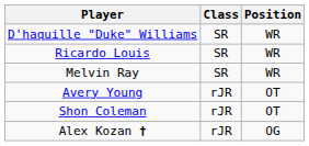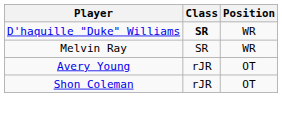D'haquille "Duke" Williams | Class: normal -> bold
- row: Ricardo Louis | SR | WR
- row: Alex Kozan † | rJR | OG
